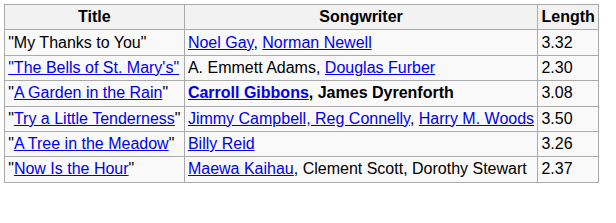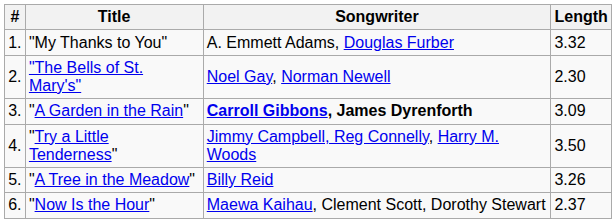+ column: # | 1. | 2. | 3. | 4. | 5. | 6.
"My Thanks to You" | Songwriter: Noel Gay, Norman Newell -> A. Emmett Adams, Douglas Furber
"The Bells of St. Mary's" | Songwriter: A. Emmett Adams, Douglas Furber -> Noel Gay, Norman Newell
"A Garden in the Rain" | Length: 3.08 -> 3.09
